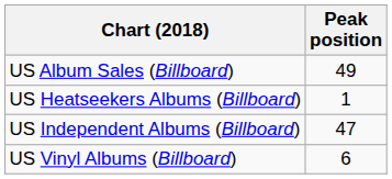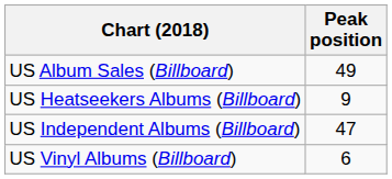US Heatseekers Albums (Billboard) | Peak position: 1 -> 9
